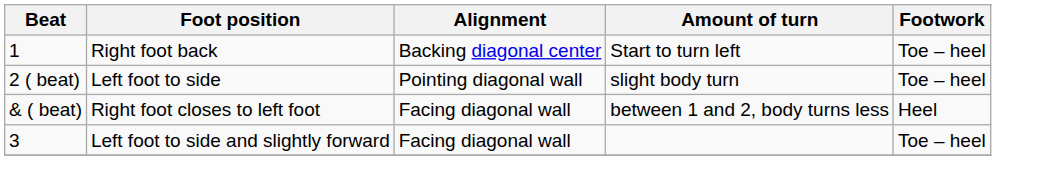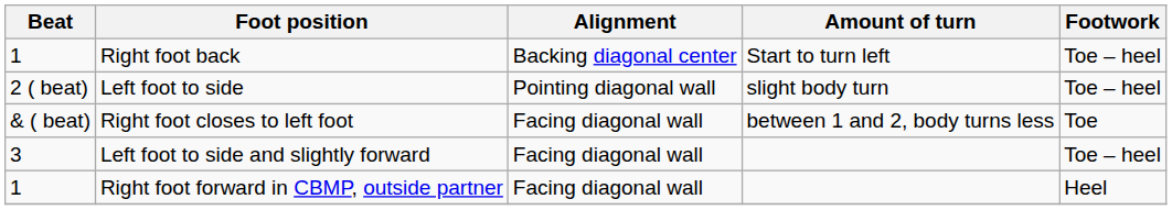Right foot closes to left foot | Footwork: Heel -> Toe
+ row: 1 | Right foot forward in CBMP, outside partner | Facing diagonal wall | Heel
